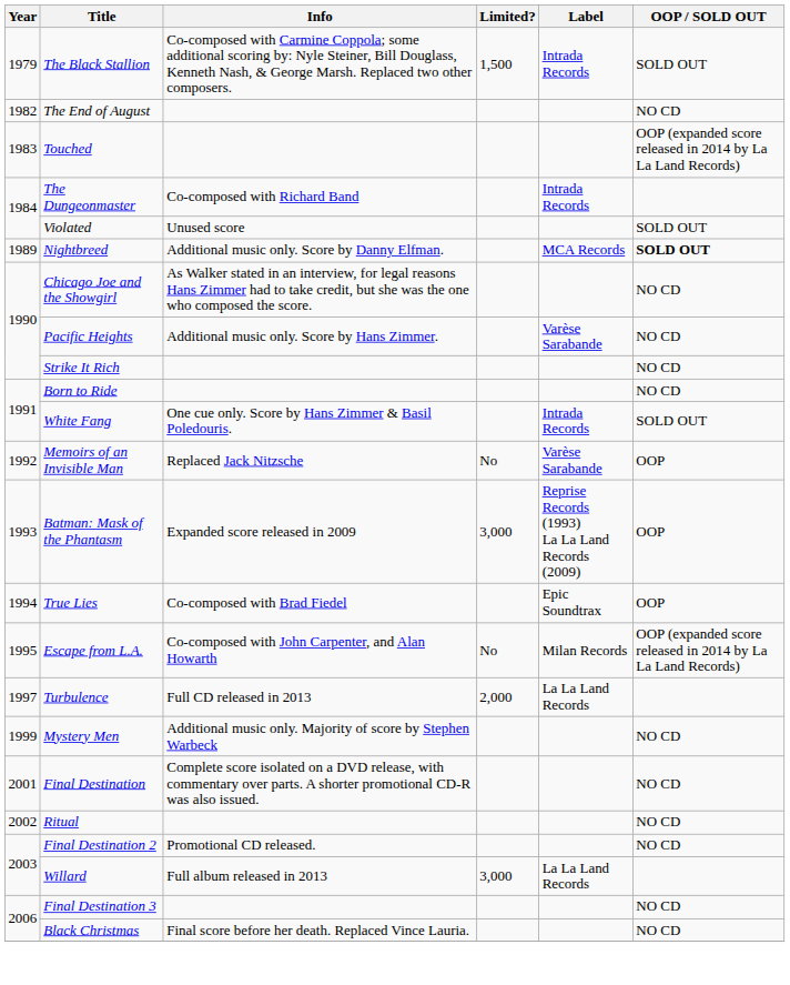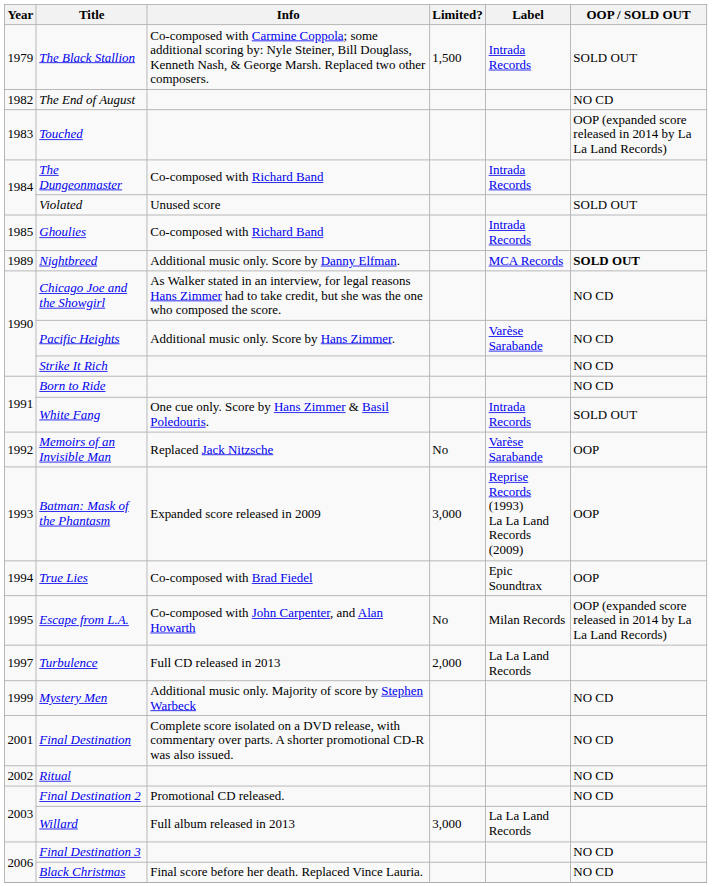+ row: 1985 | Ghoulies | Co-composed with Richard Band | Intrada Records
